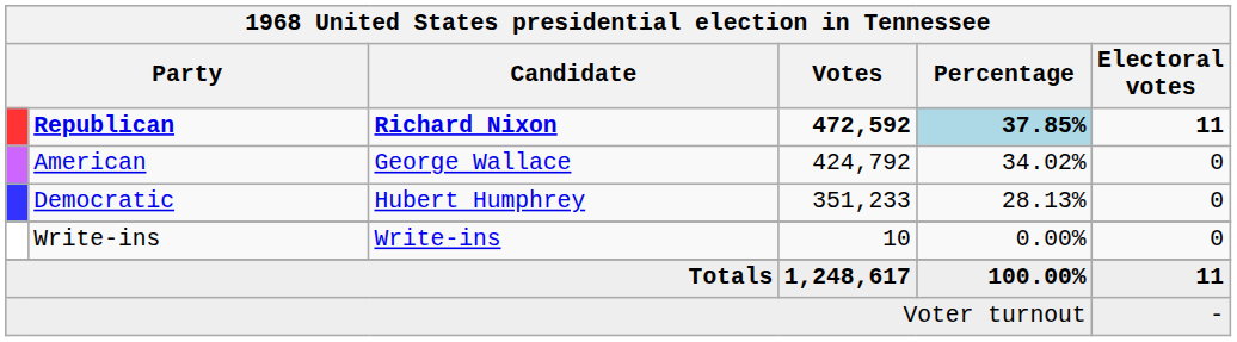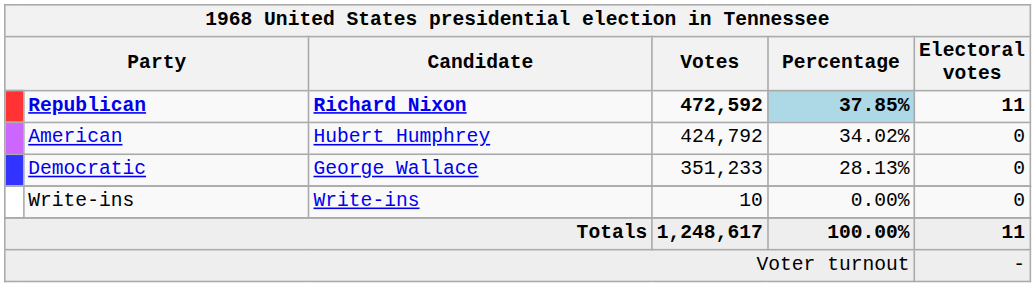American | Candidate: George Wallace -> Hubert Humphrey
Democratic | Candidate: Hubert Humphrey -> George Wallace
